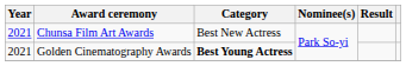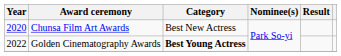Chunsa Film Art Awards | Year: 2021 -> 2020
Golden Cinematography Awards | Year: 2021 -> 2022
